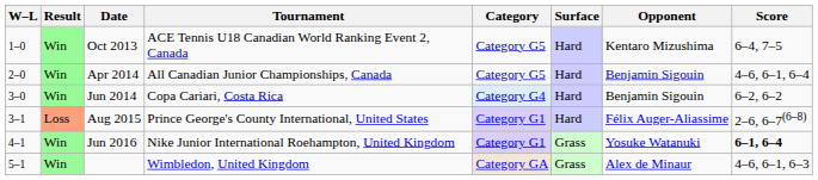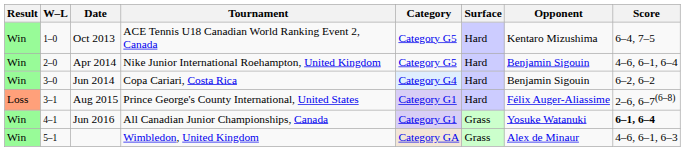columns swapped: Result <-> W–L
Apr 2014 | Tournament: All Canadian Junior Championships, Canada -> Nike Junior International Roehampton, United Kingdom
Jun 2016 | Tournament: Nike Junior International Roehampton, United Kingdom -> All Canadian Junior Championships, Canada
